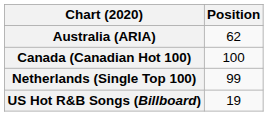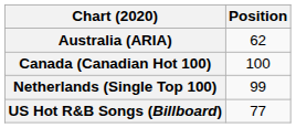US Hot R&B Songs (Billboard) | Position: 19 -> 77
